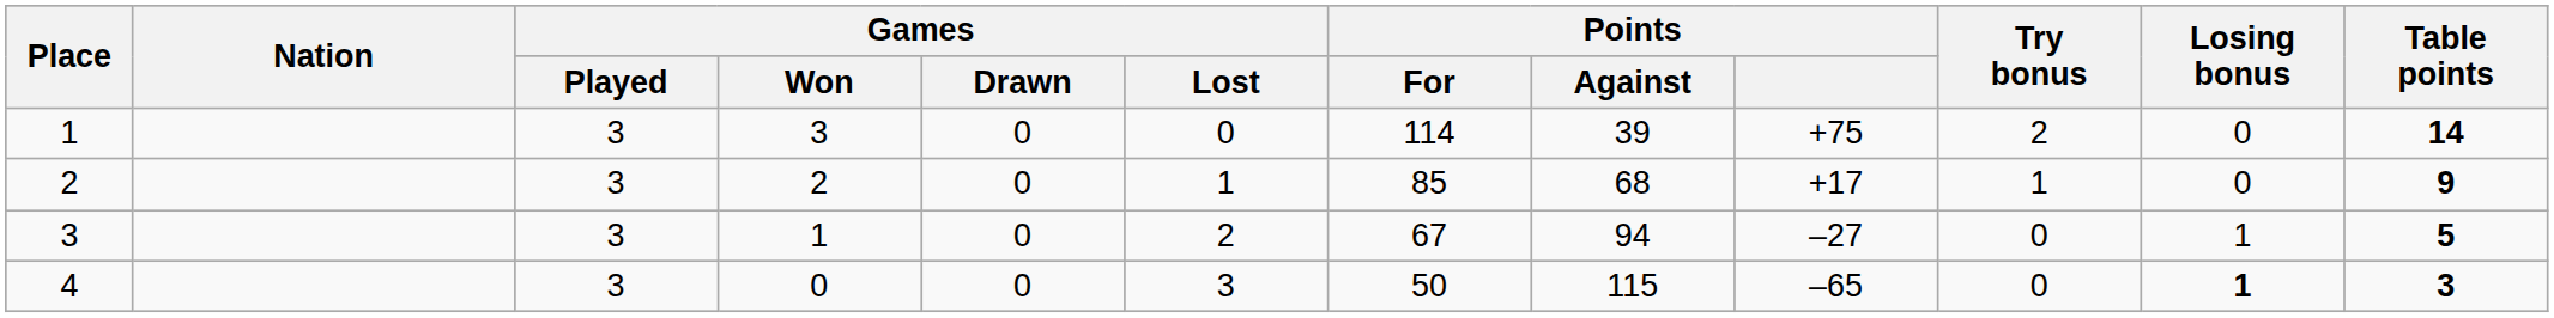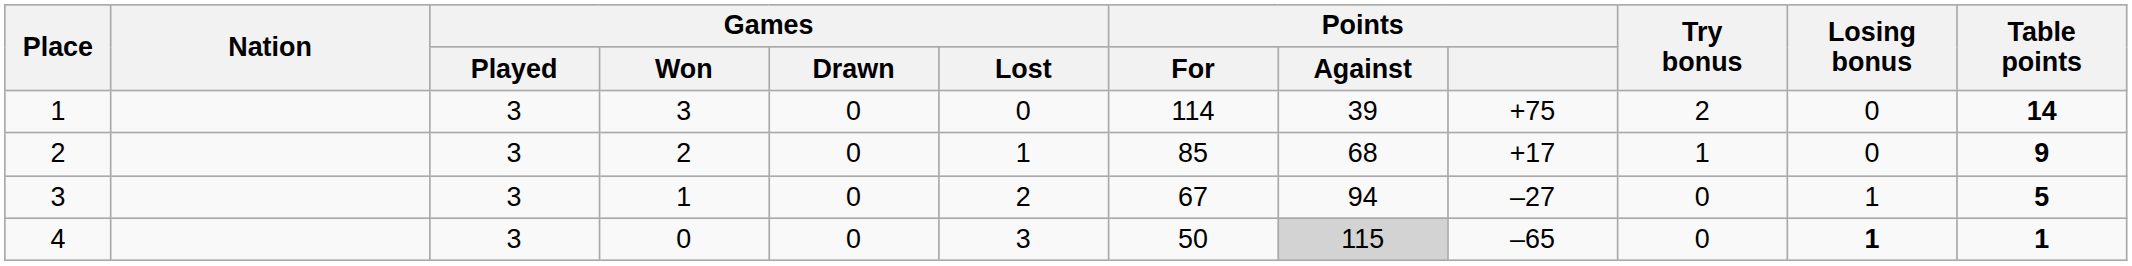4 | Points / Against: no background -> lightgrey background
4 | Table points: 3 -> 1
